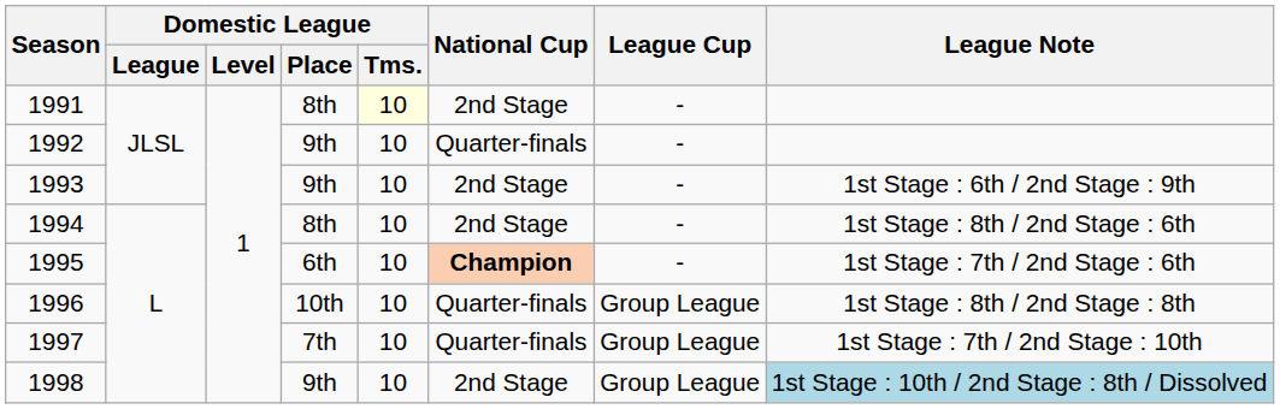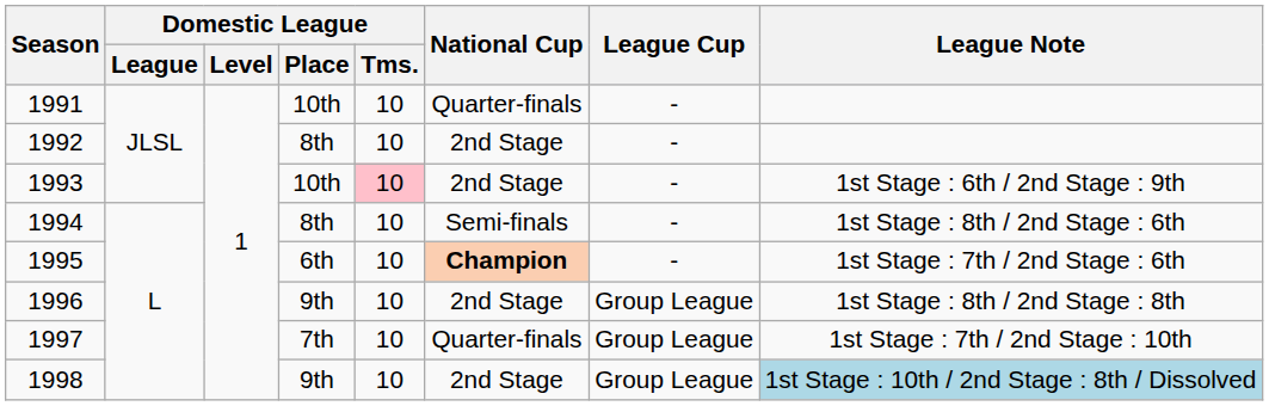1991 | Domestic League / Place: 8th -> 10th
1991 | Domestic League / Tms.: lightyellow background -> no background
1991 | National Cup: 2nd Stage -> Quarter-finals
1992 | Domestic League / Place: 9th -> 8th
1992 | National Cup: Quarter-finals -> 2nd Stage
1993 | Domestic League / Place: 9th -> 10th
1993 | Domestic League / Tms.: no background -> pink background
1994 | National Cup: 2nd Stage -> Semi-finals
1996 | Domestic League / Place: 10th -> 9th
1996 | National Cup: Quarter-finals -> 2nd Stage
